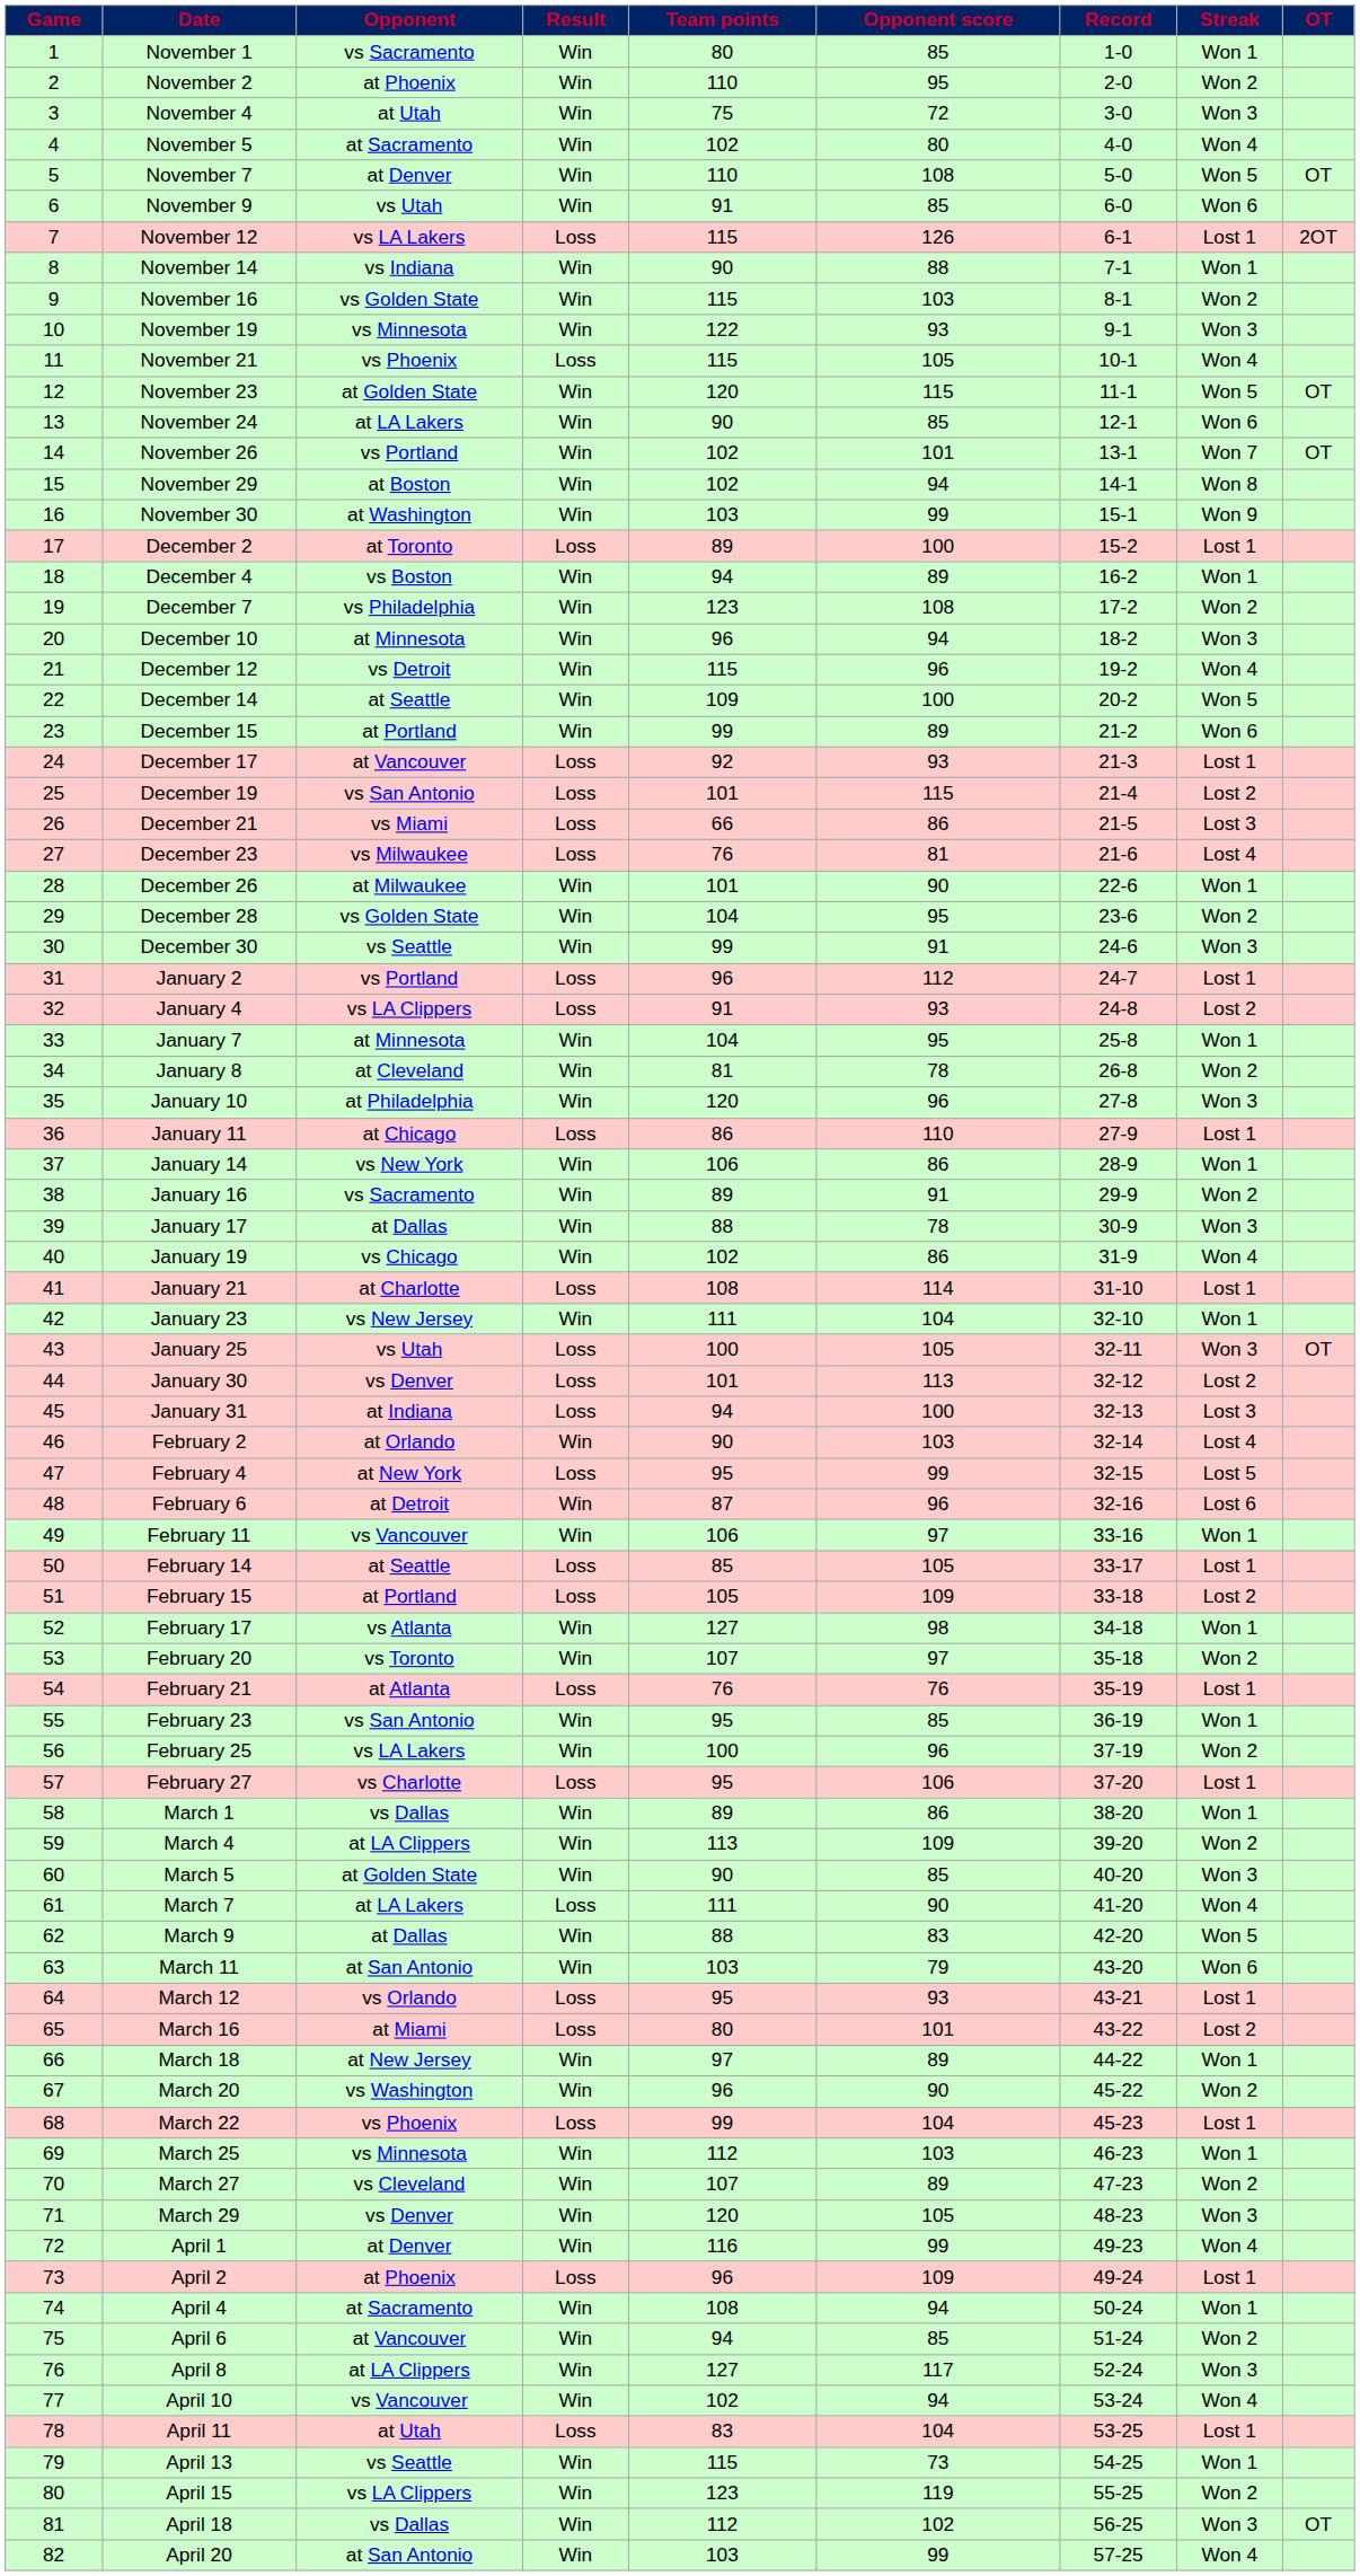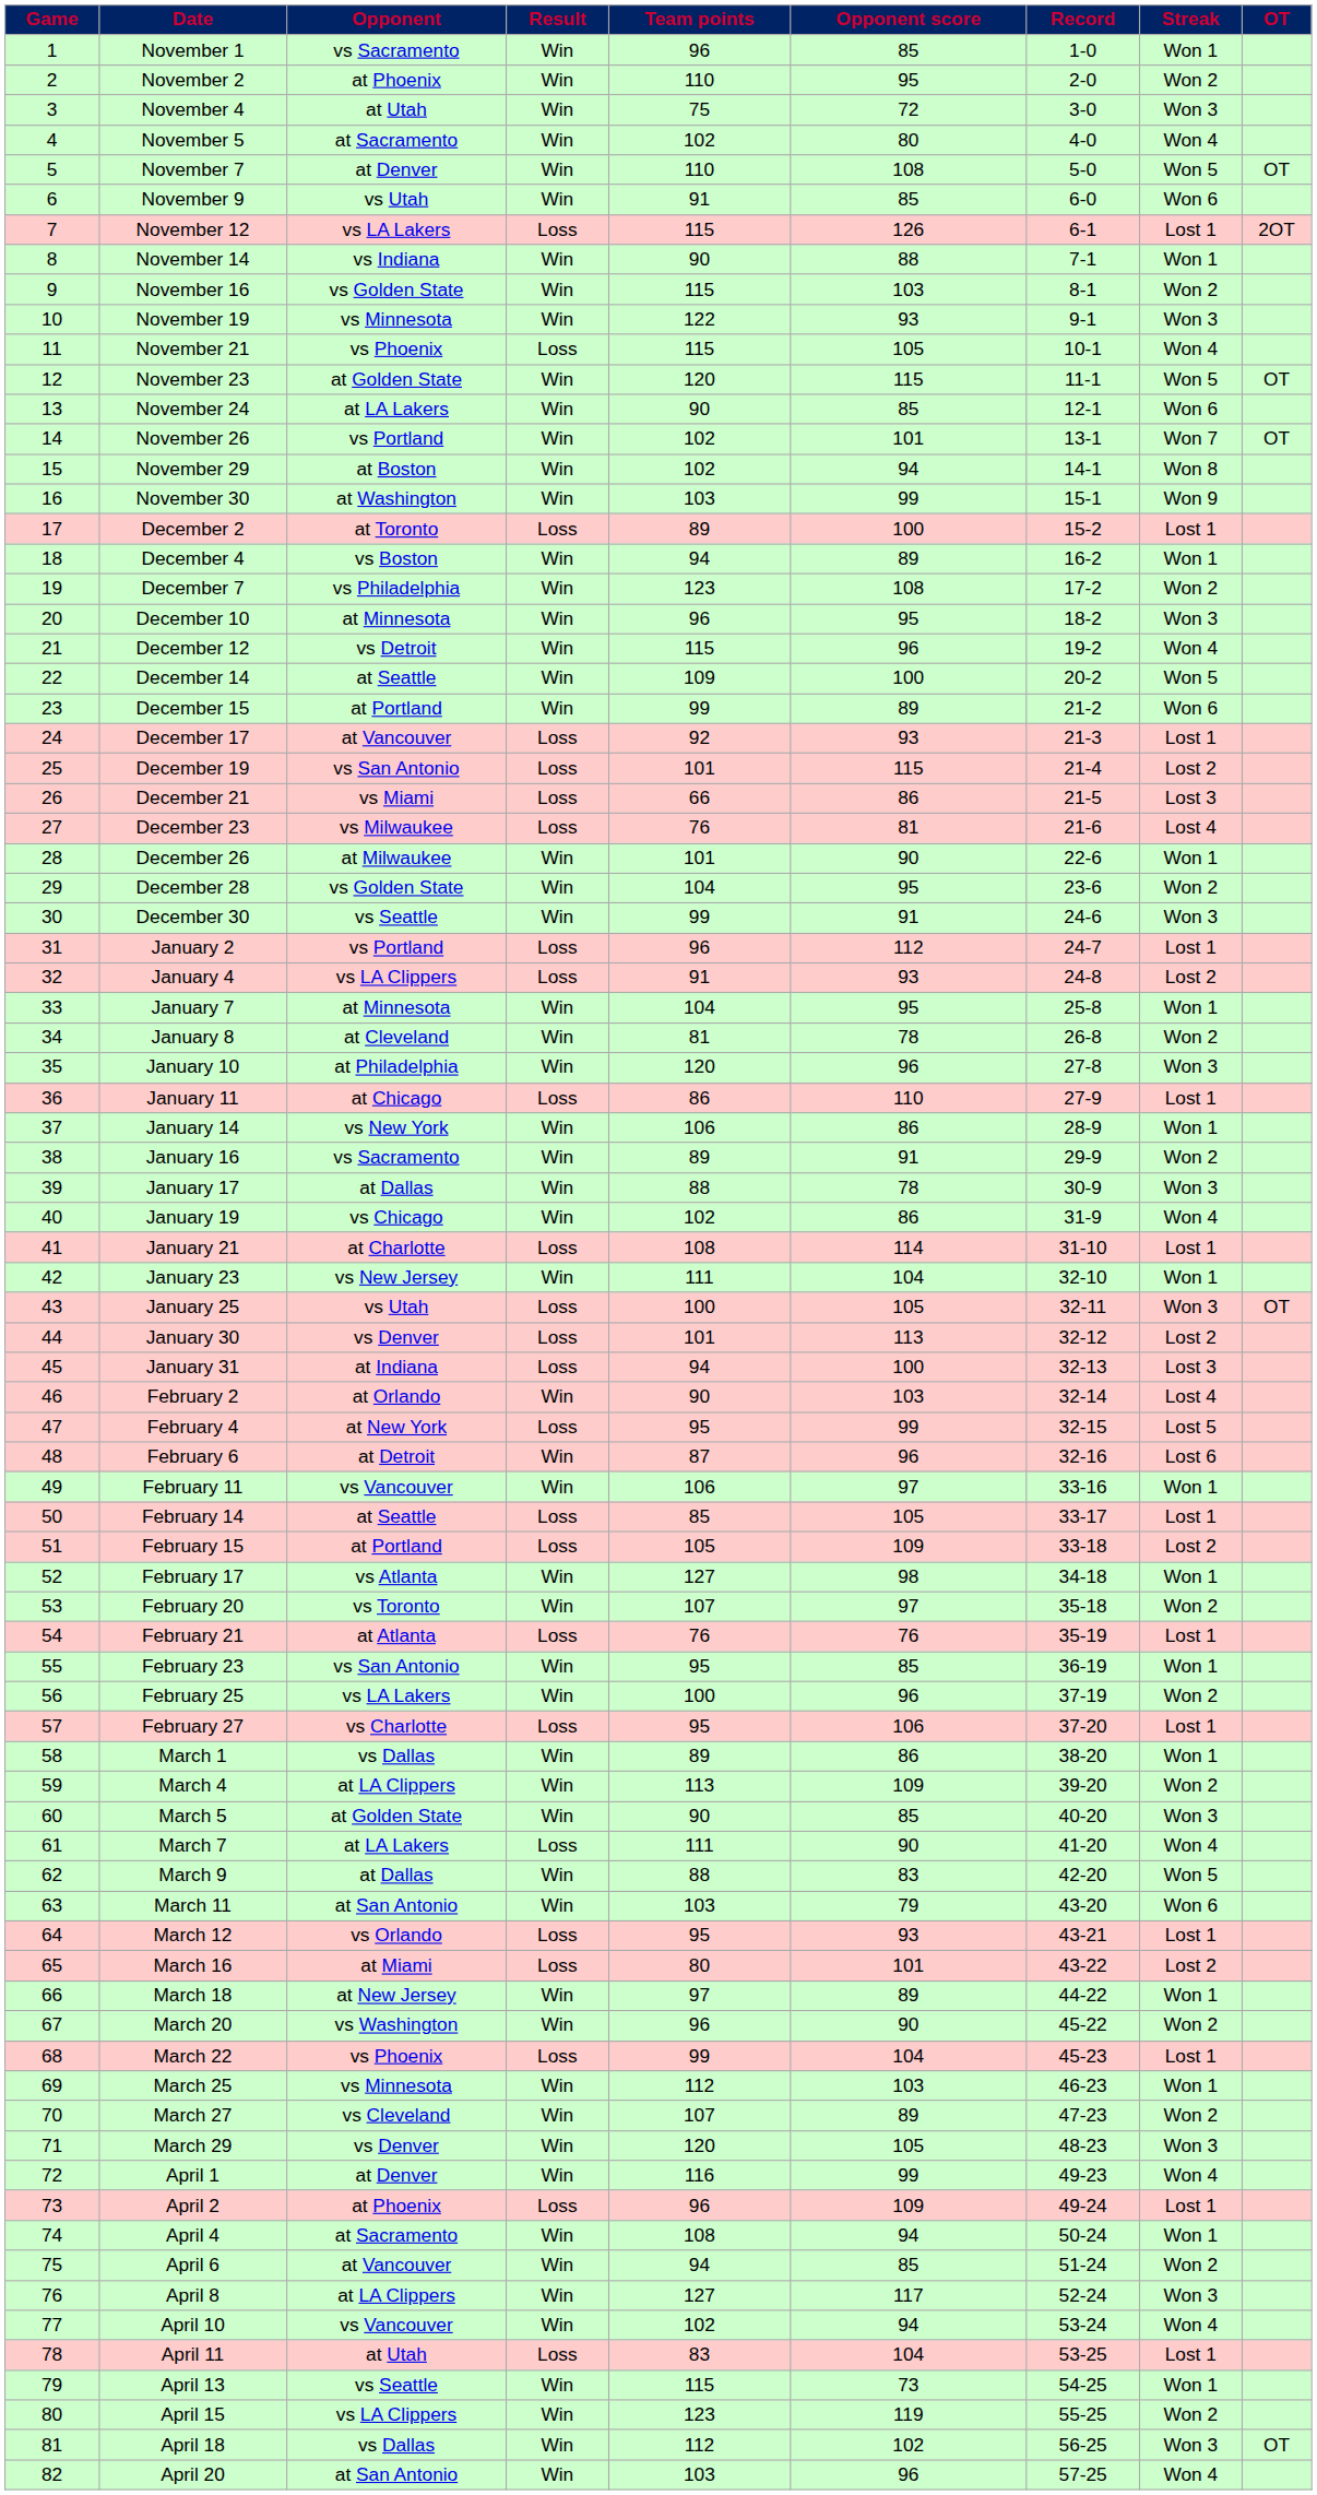November 1 | Team points: 80 -> 96
December 10 | Opponent score: 94 -> 95
April 20 | Opponent score: 99 -> 96
